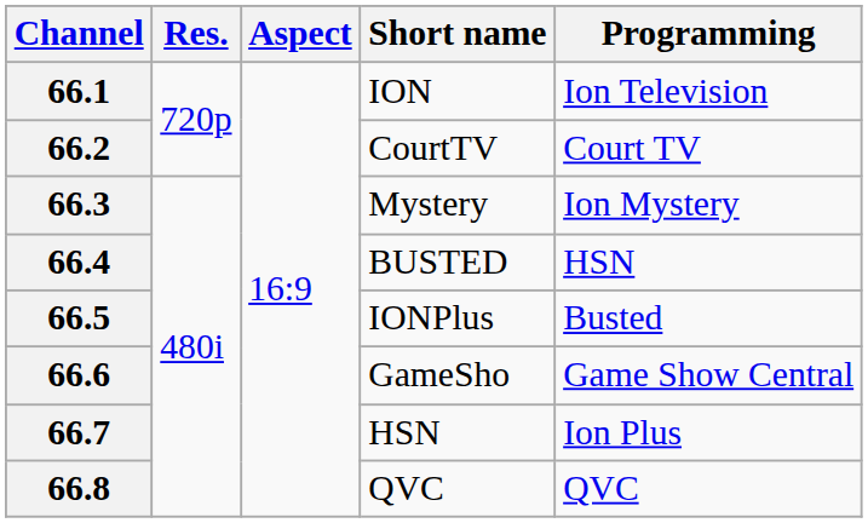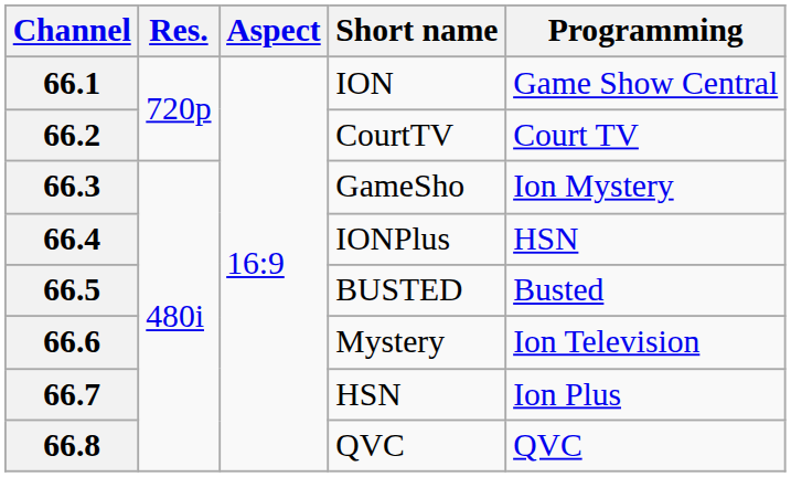66.1 | Programming: Ion Television -> Game Show Central
66.3 | Short name: Mystery -> GameSho
66.4 | Short name: BUSTED -> IONPlus
66.5 | Short name: IONPlus -> BUSTED
66.6 | Short name: GameSho -> Mystery
66.6 | Programming: Game Show Central -> Ion Television
